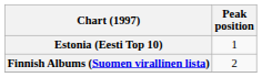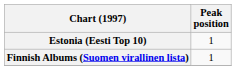Finnish Albums (Suomen virallinen lista) | Peak position: 2 -> 1
